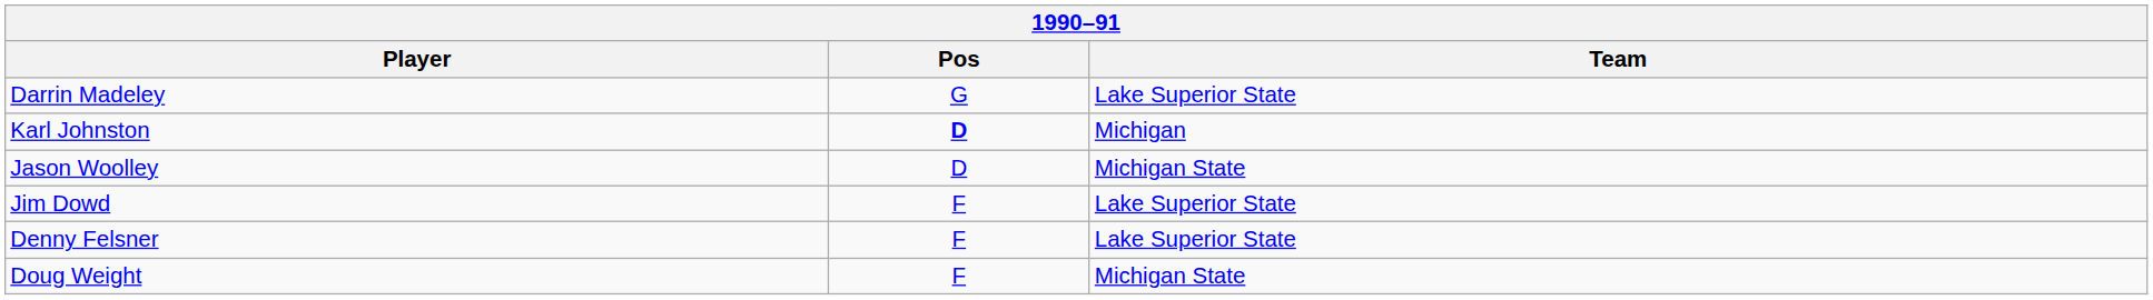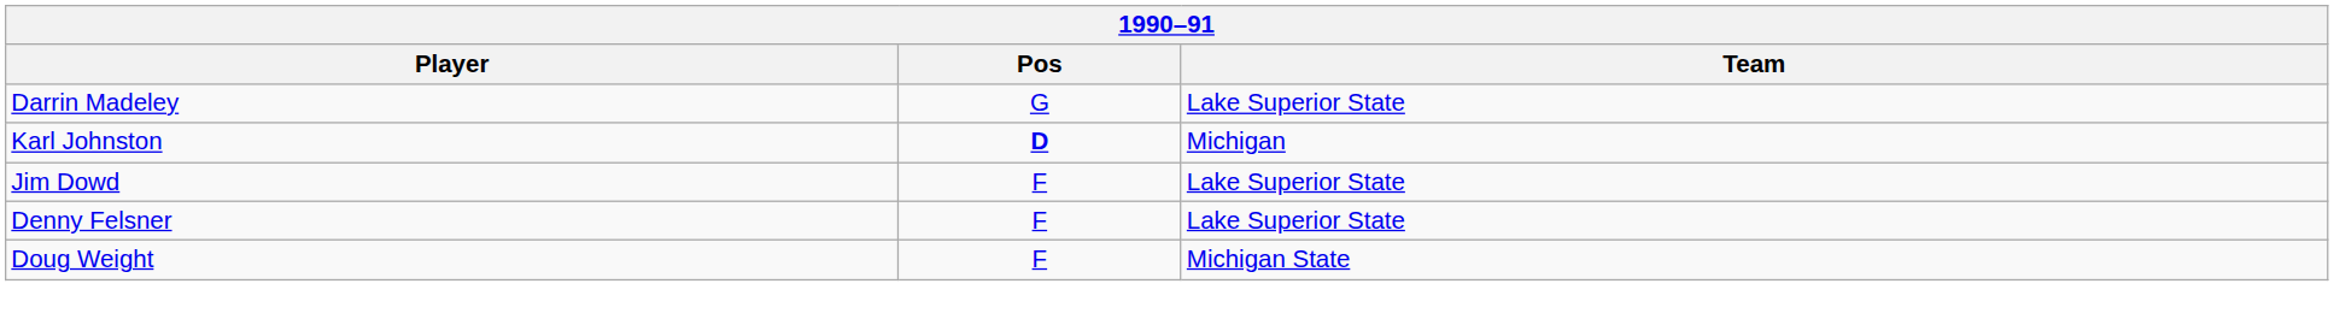- row: Jason Woolley | D | Michigan State
